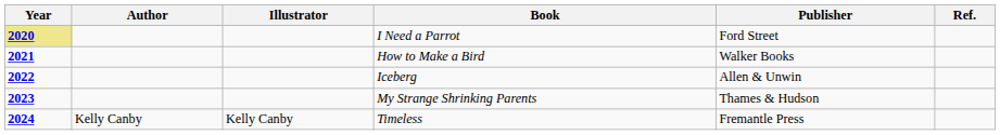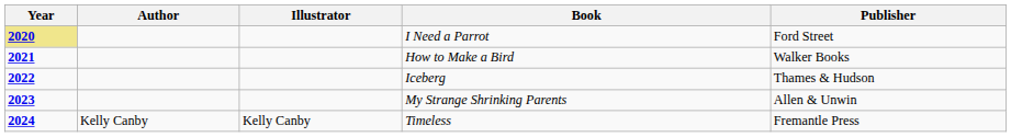- column: Ref.
Iceberg | Publisher: Allen & Unwin -> Thames & Hudson
My Strange Shrinking Parents | Publisher: Thames & Hudson -> Allen & Unwin
